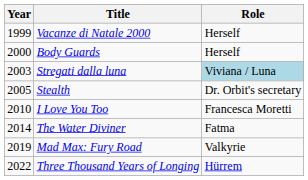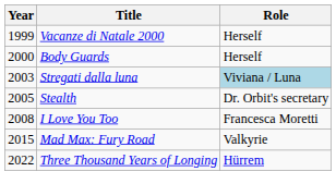I Love You Too | Year: 2010 -> 2008
- row: 2014 | The Water Diviner | Fatma
Mad Max: Fury Road | Year: 2019 -> 2015
